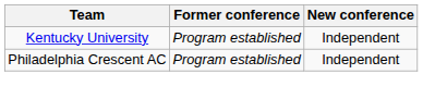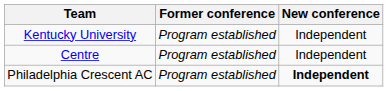+ row: Centre | Program established | Independent
Philadelphia Crescent AC | New conference: normal -> bold
